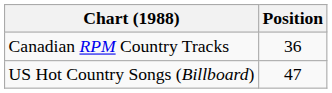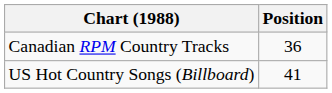US Hot Country Songs (Billboard) | Position: 47 -> 41
